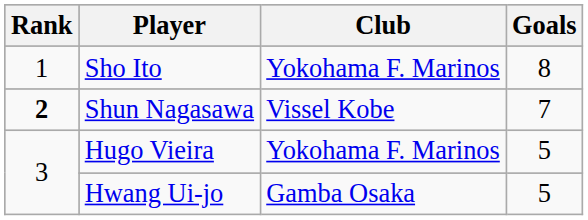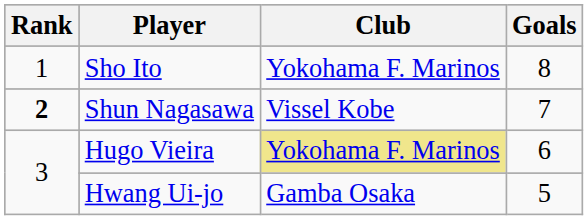Hugo Vieira | Club: no background -> khaki background
Hugo Vieira | Goals: 5 -> 6
